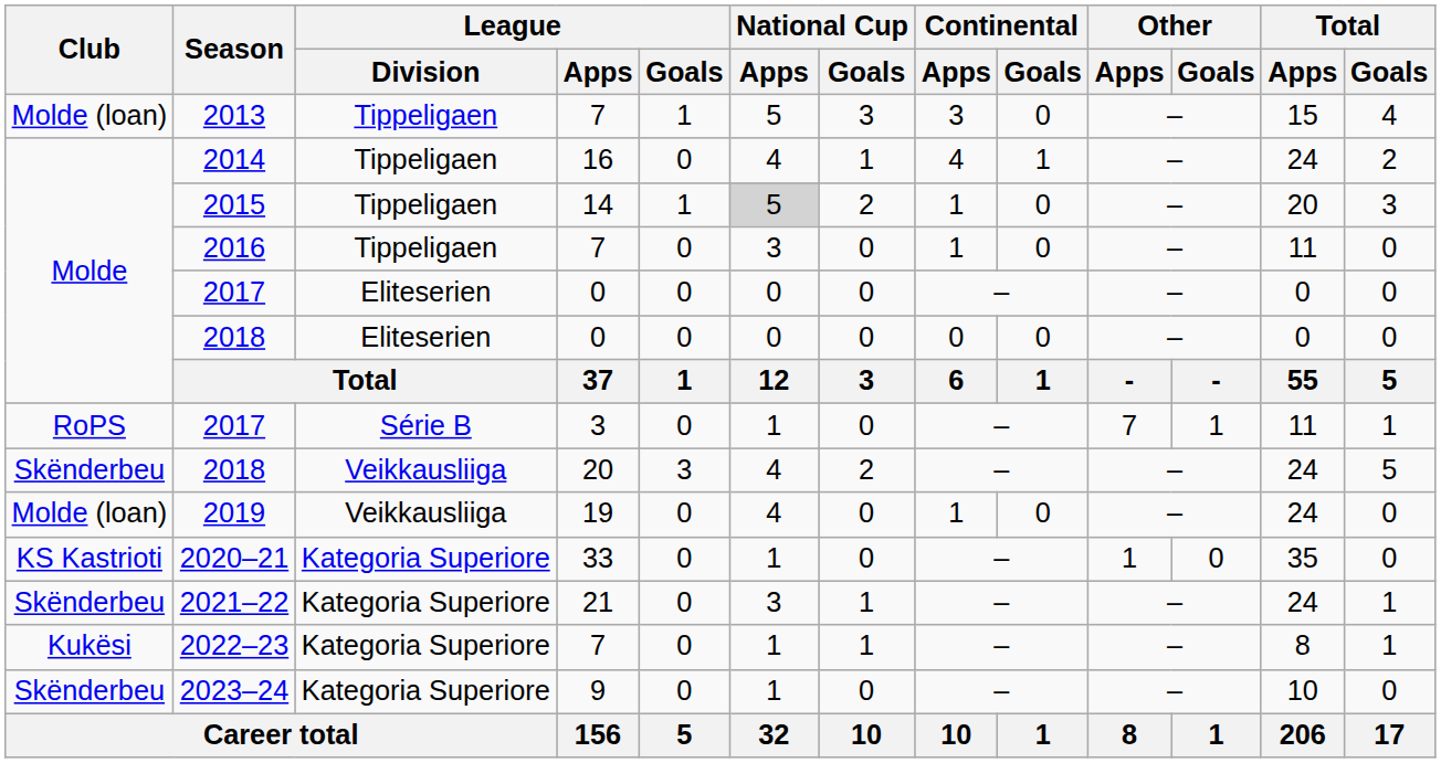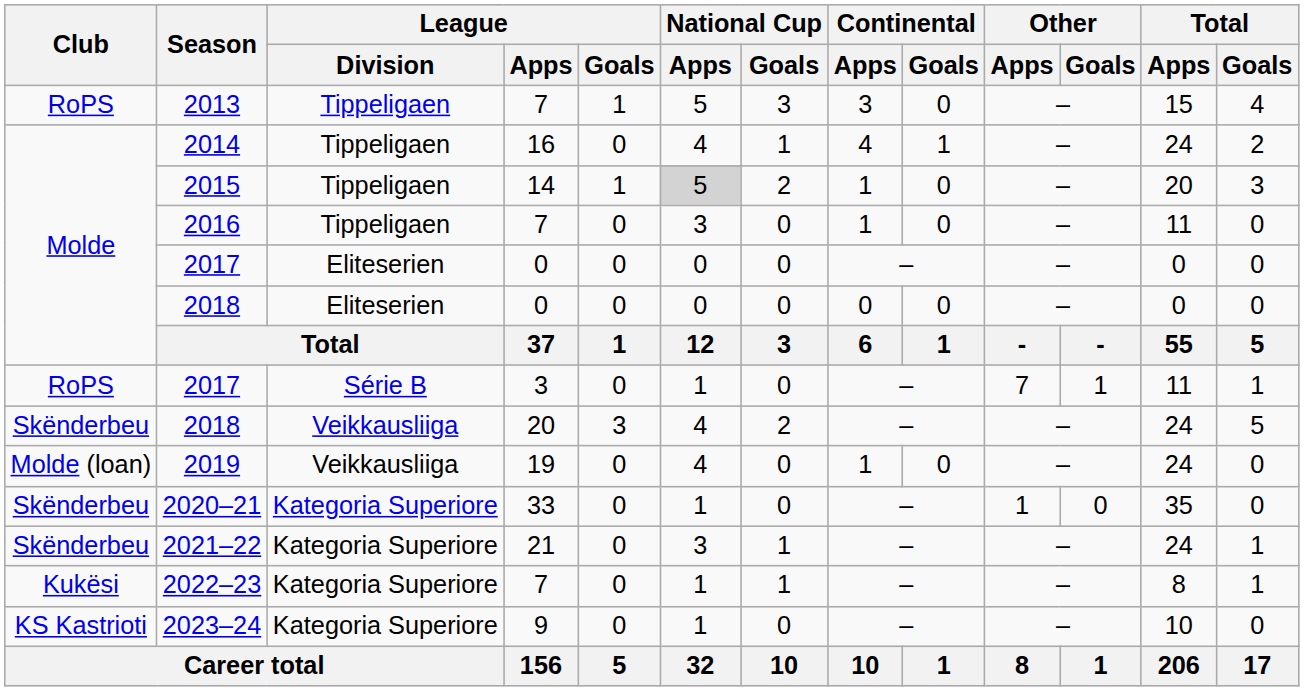2013 | Club: Molde (loan) -> RoPS
2020–21 | Club: KS Kastrioti -> Skënderbeu
2023–24 | Club: Skënderbeu -> KS Kastrioti
